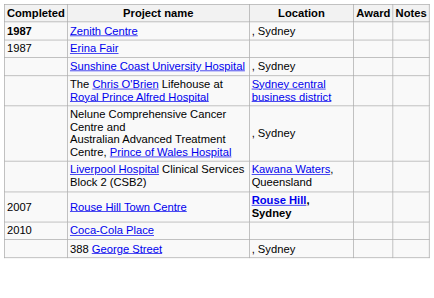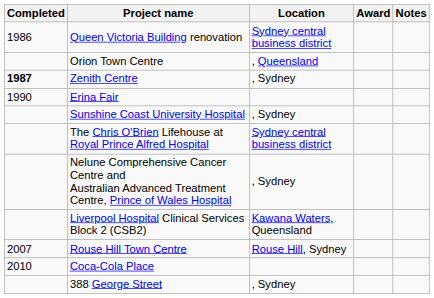+ row: 1986 | Queen Victoria Building renovation | Sydney central business district
+ row: Orion Town Centre | , Queensland
Erina Fair | Completed: 1987 -> 1990
Rouse Hill Town Centre | Location: bold -> normal
